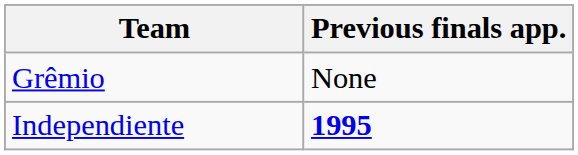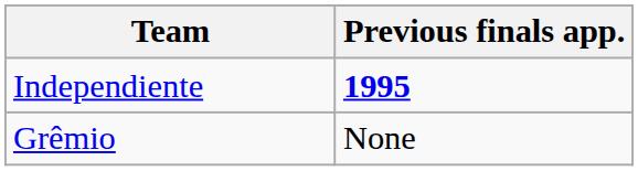rows swapped: Grêmio <-> Independiente
